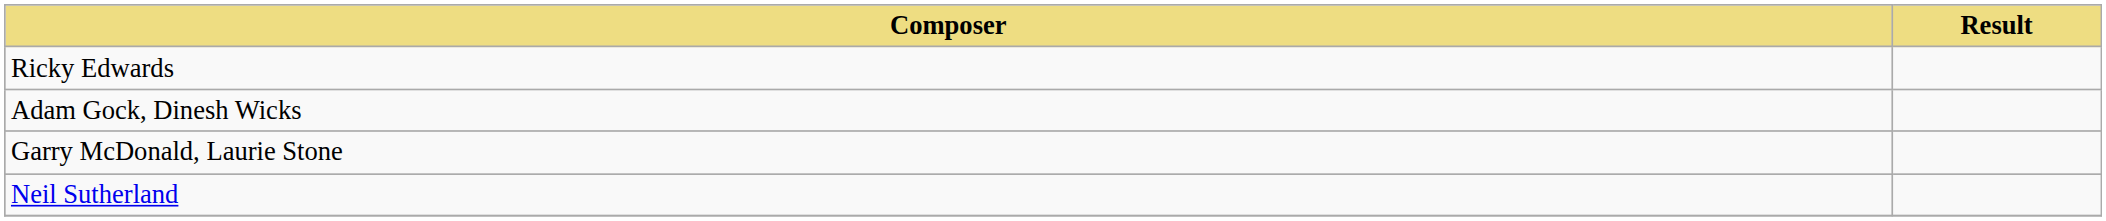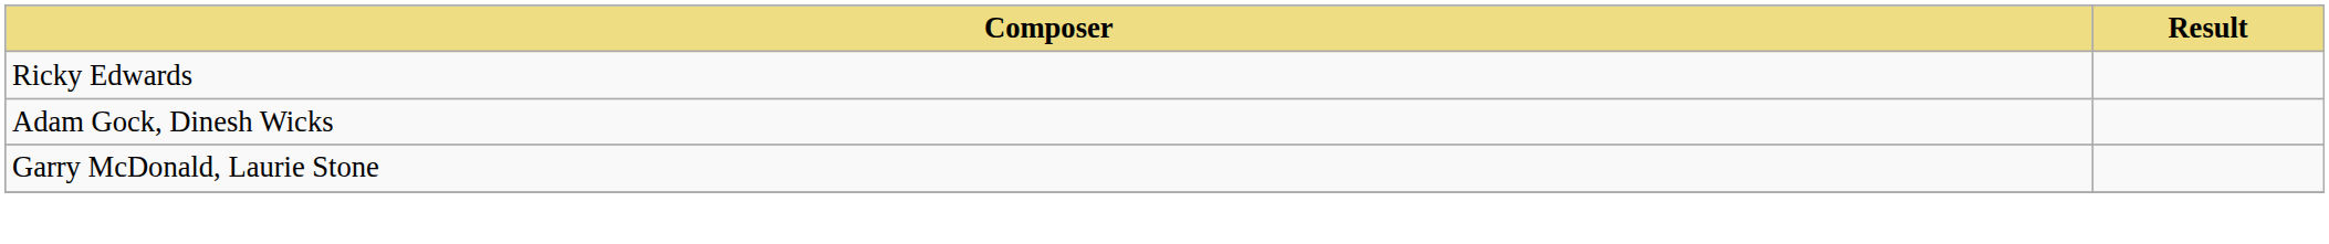- row: Neil Sutherland
